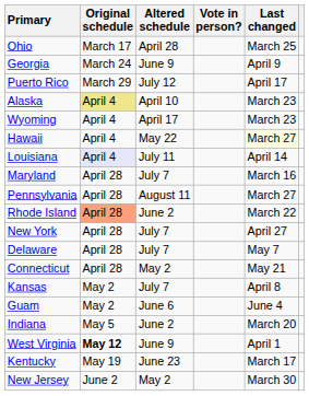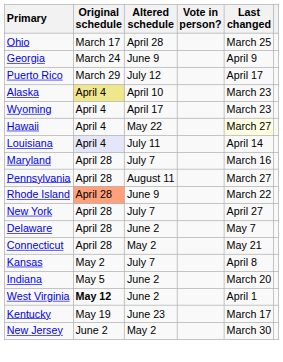Rhode Island | Altered schedule: June 2 -> June 9
Delaware | Altered schedule: July 7 -> June 2
- row: Guam | May 2 | June 6 | June 4
West Virginia | Altered schedule: June 9 -> June 2
